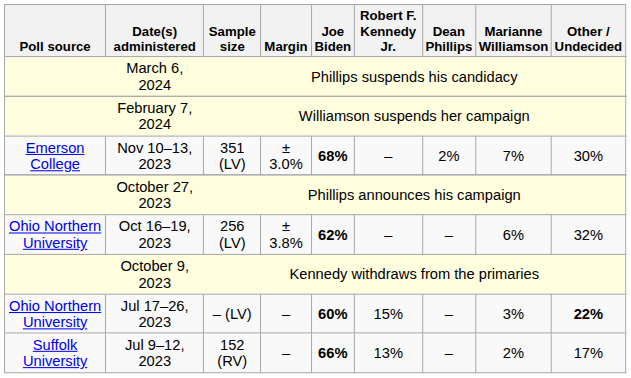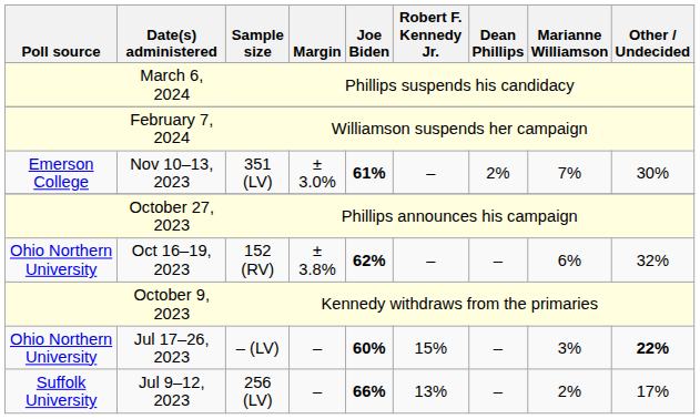Nov 10–13, 2023 | Joe Biden: 68% -> 61%
Oct 16–19, 2023 | Sample size: 256 (LV) -> 152 (RV)
Jul 9–12, 2023 | Sample size: 152 (RV) -> 256 (LV)
